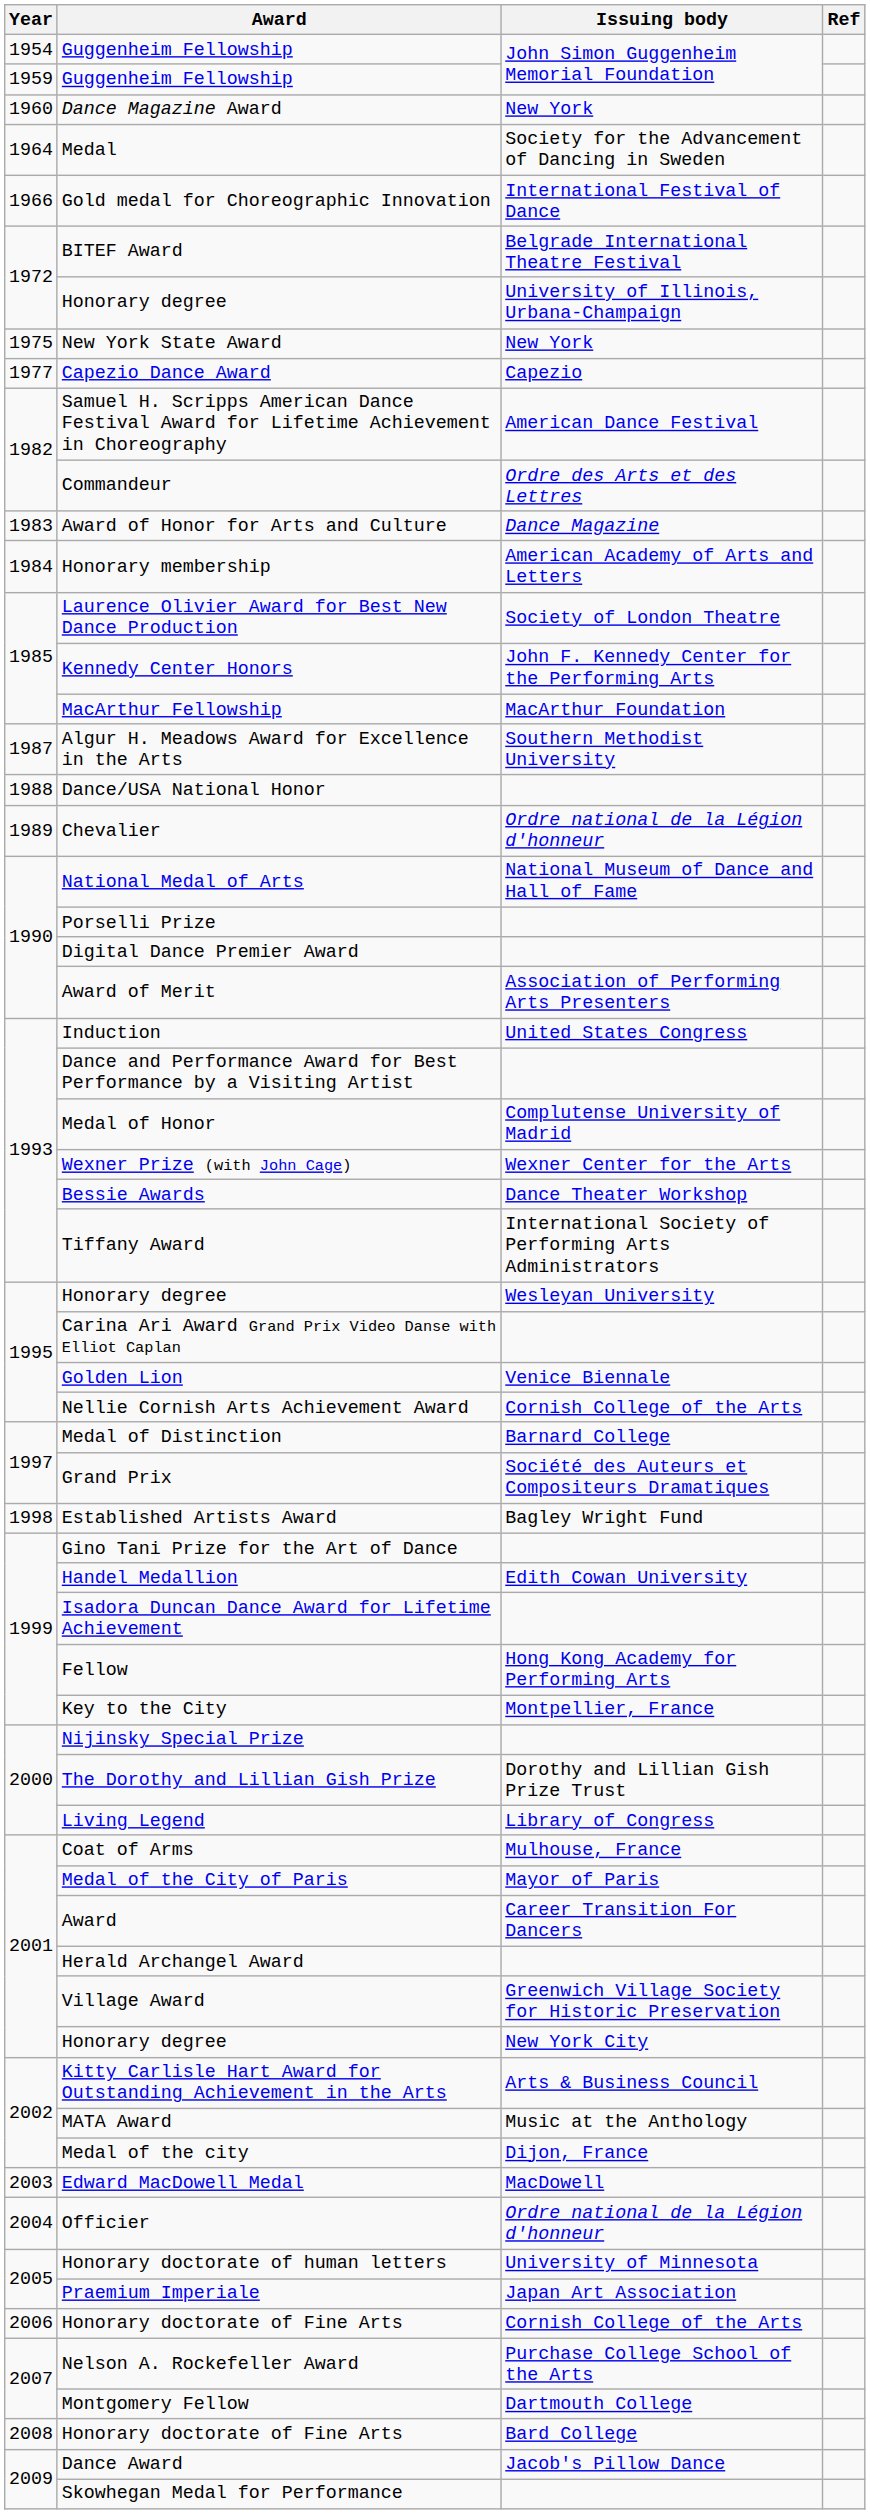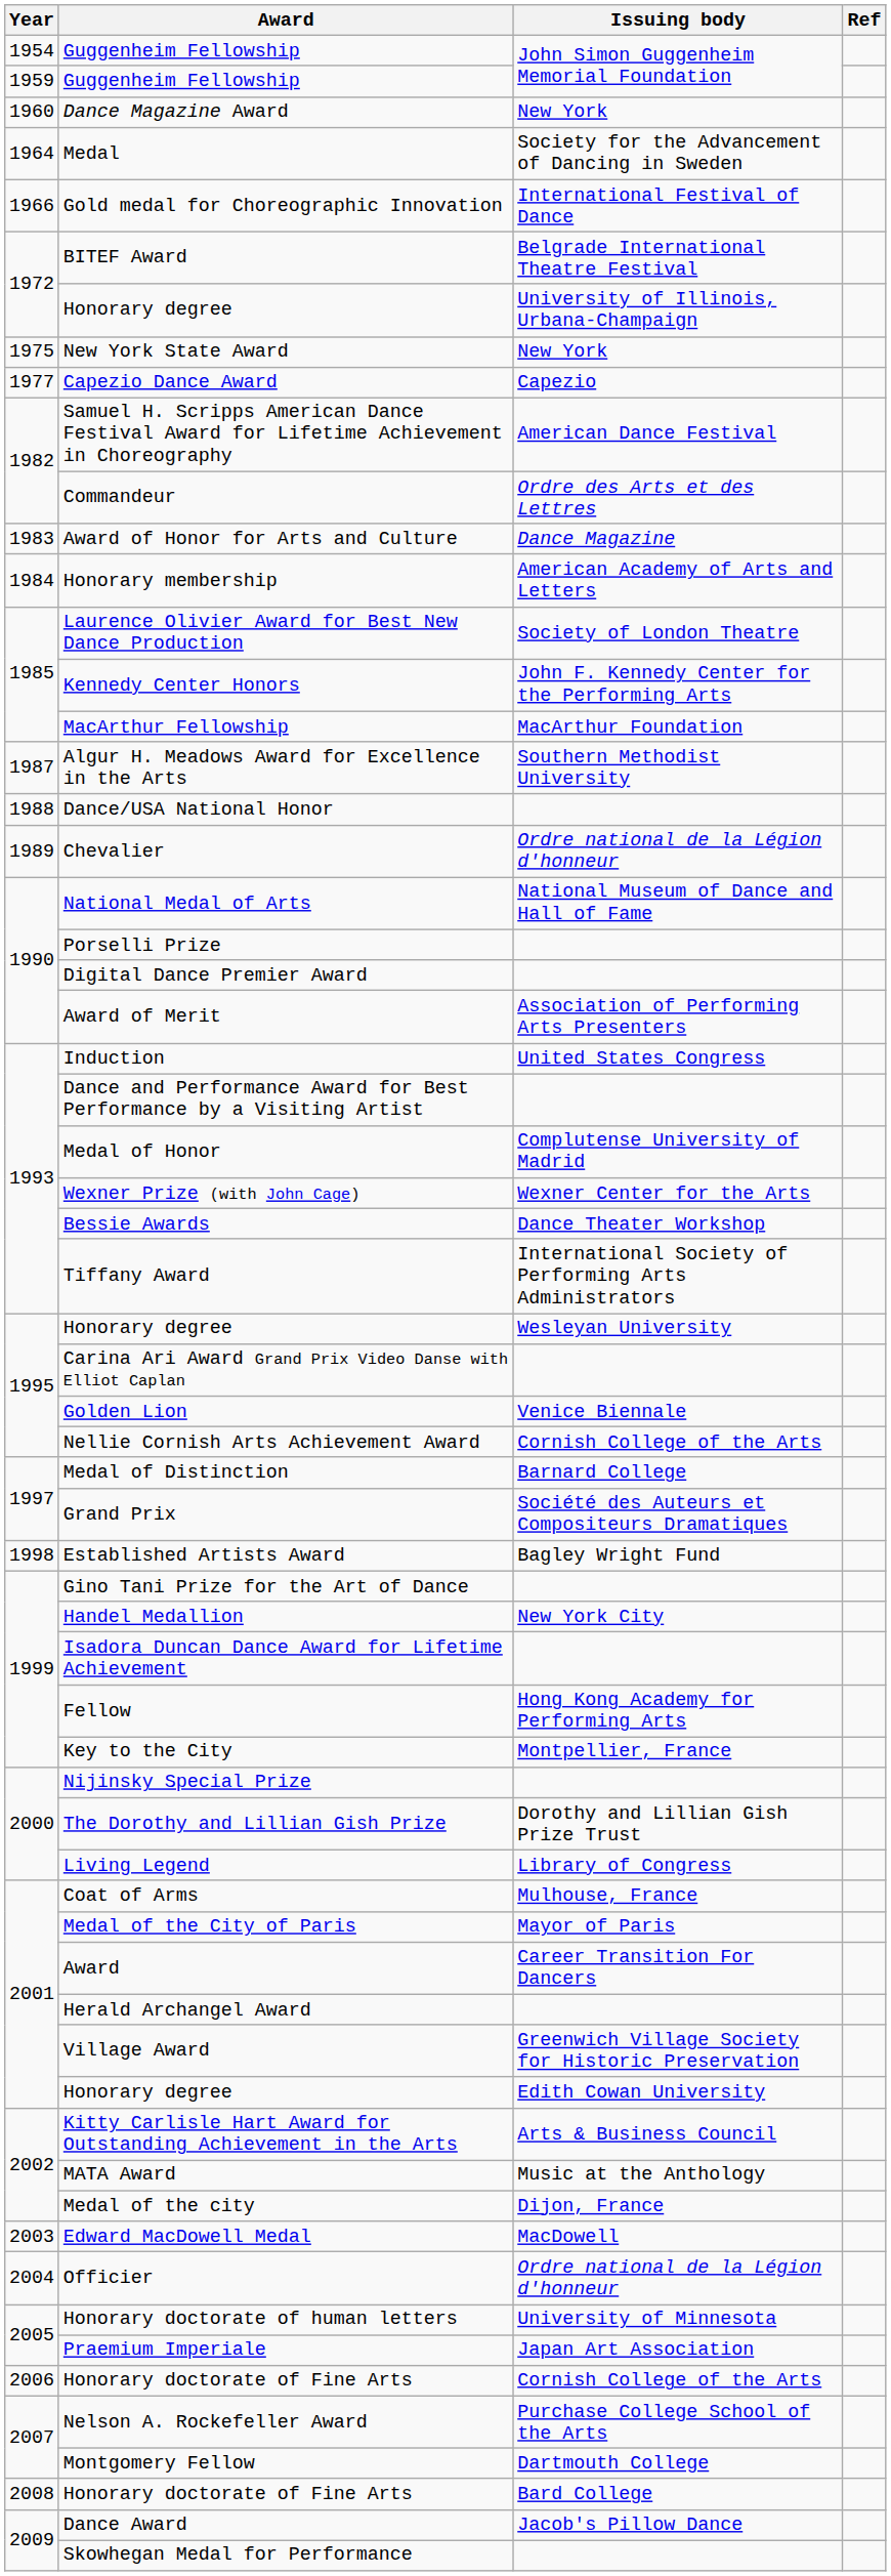Handel Medallion | Issuing body: Edith Cowan University -> New York City
2001 / Honorary degree | Issuing body: New York City -> Edith Cowan University
